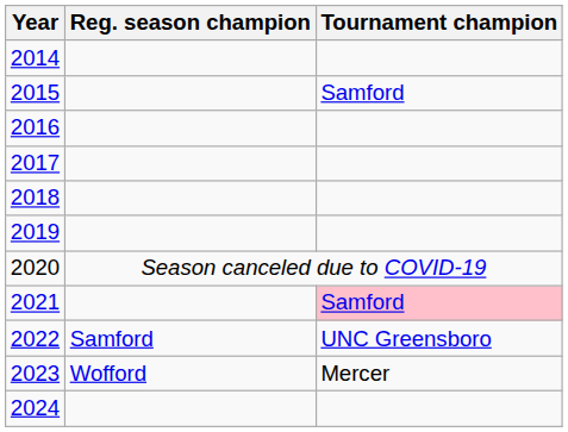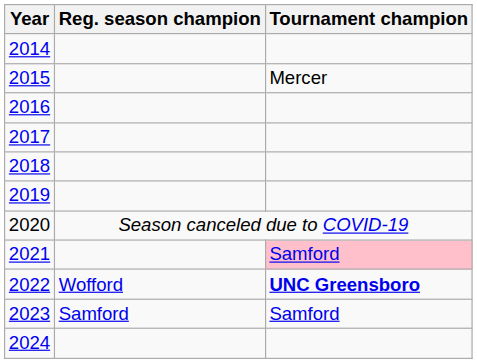2015 | Tournament champion: Samford -> Mercer
2022 | Reg. season champion: Samford -> Wofford
2022 | Tournament champion: normal -> bold
2023 | Reg. season champion: Wofford -> Samford
2023 | Tournament champion: Mercer -> Samford
